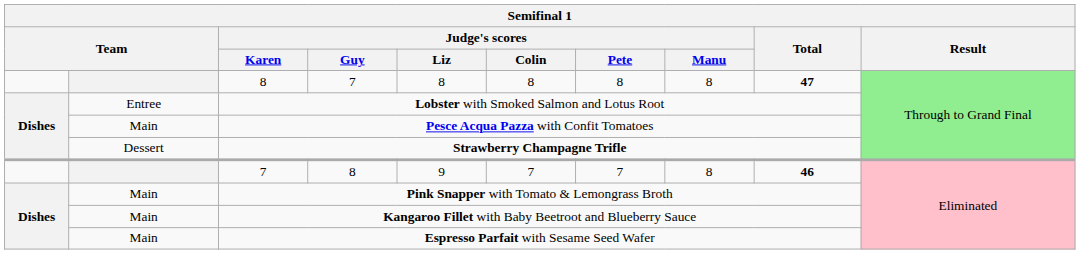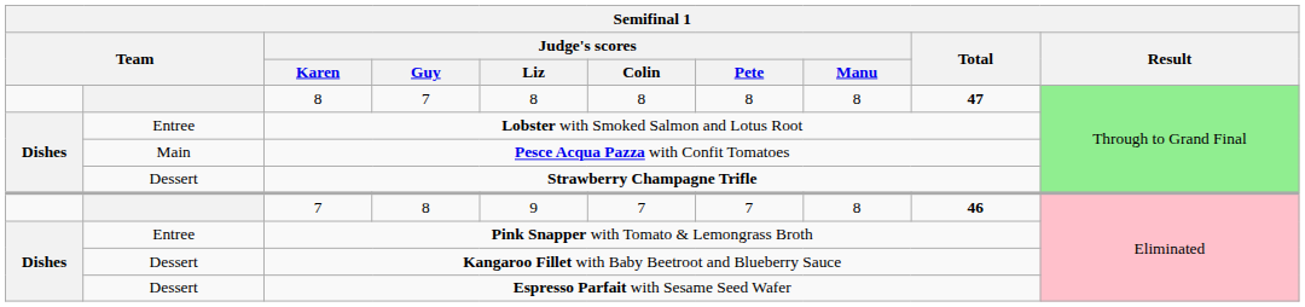Pink Snapper with Tomato & Lemongrass Broth | column 2: Main -> Entree
Kangaroo Fillet with Baby Beetroot and Blueberry Sauce | column 2: Main -> Dessert
Espresso Parfait with Sesame Seed Wafer | column 2: Main -> Dessert
